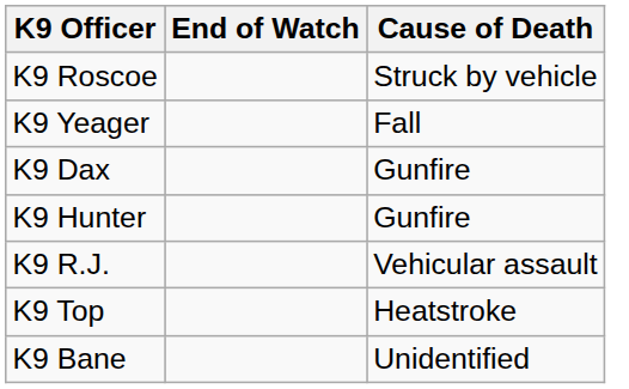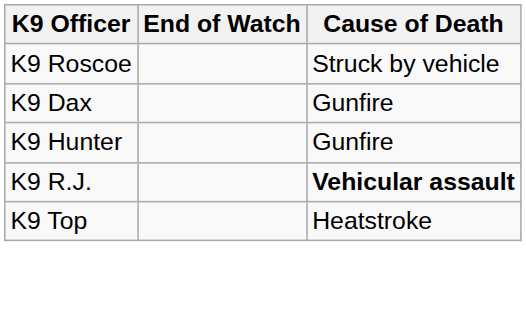- row: K9 Yeager | Fall
K9 R.J. | Cause of Death: normal -> bold
- row: K9 Bane | Unidentified
